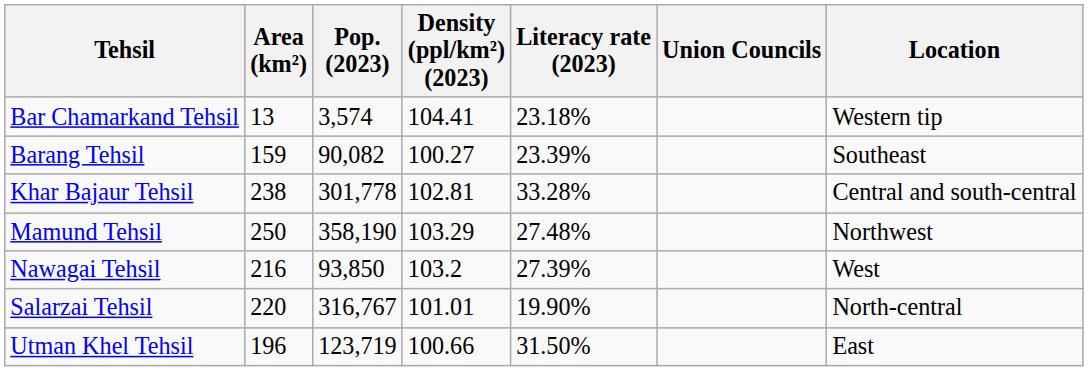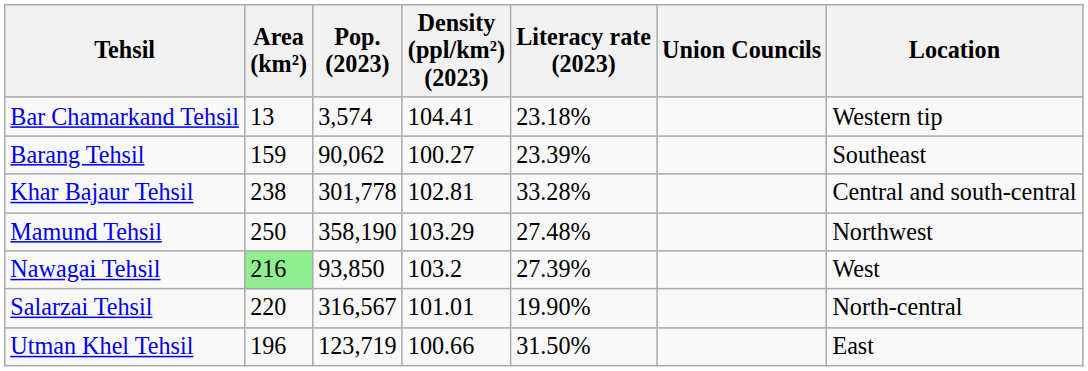Barang Tehsil | Pop. (2023): 90,082 -> 90,062
Nawagai Tehsil | Area (km²): no background -> lightgreen background
Salarzai Tehsil | Pop. (2023): 316,767 -> 316,567
